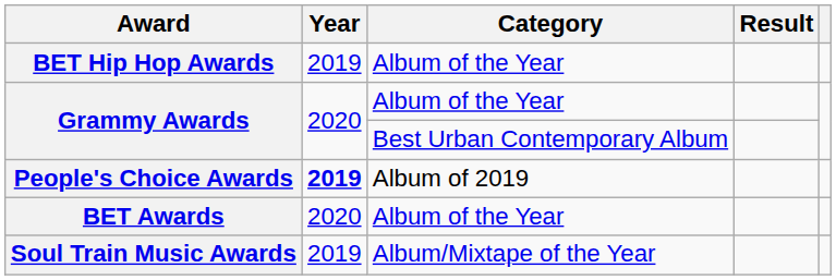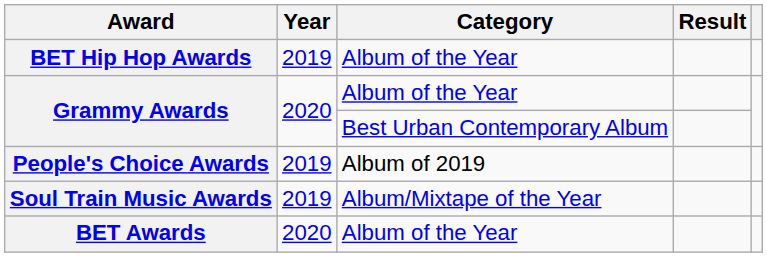People's Choice Awards | Year: bold -> normal
rows swapped: Soul Train Music Awards <-> BET Awards
